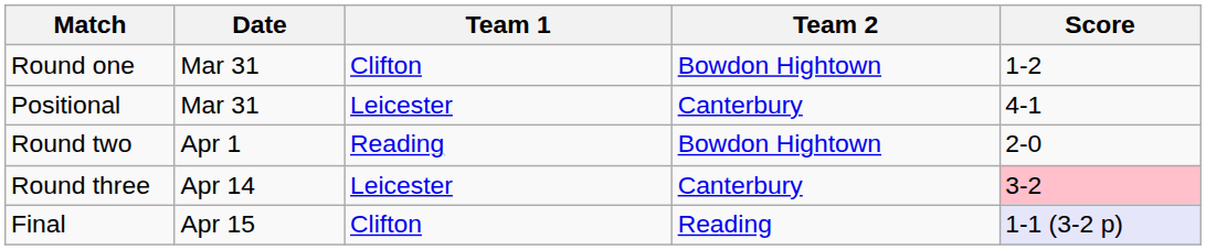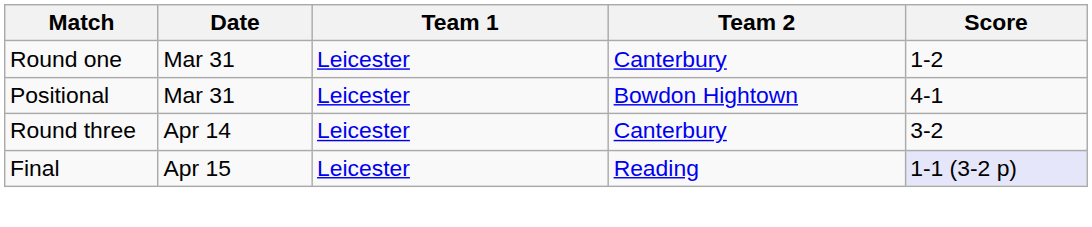Round one | Team 1: Clifton -> Leicester
Round one | Team 2: Bowdon Hightown -> Canterbury
Positional | Team 2: Canterbury -> Bowdon Hightown
- row: Round two | Apr 1 | Reading | Bowdon Hightown | 2-0
Round three | Score: pink background -> no background
Final | Team 1: Clifton -> Leicester
